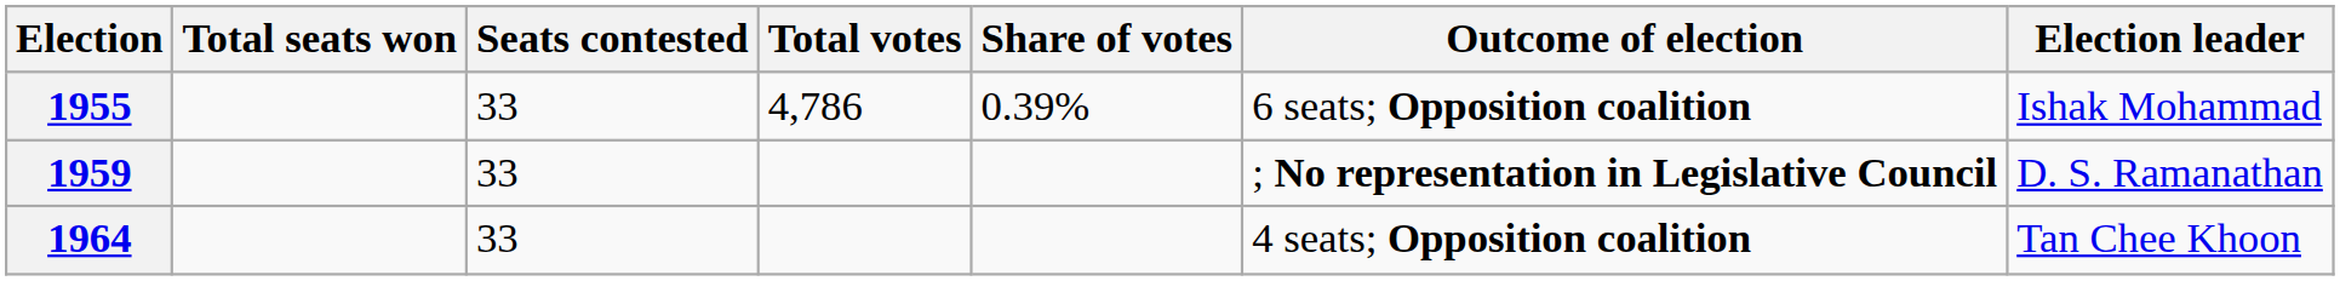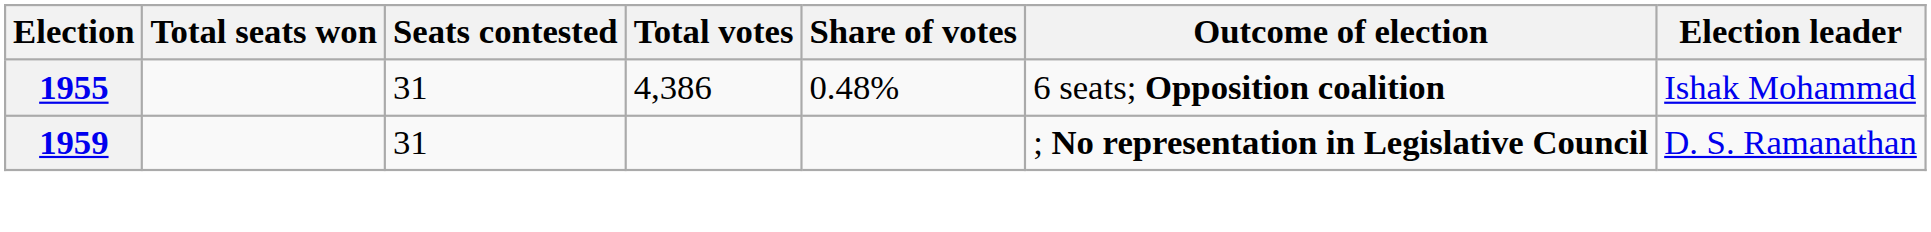1955 | Seats contested: 33 -> 31
1955 | Total votes: 4,786 -> 4,386
1955 | Share of votes: 0.39% -> 0.48%
1959 | Seats contested: 33 -> 31
- row: 1964 | 33 | 4 seats; Opposition coalition | Tan Chee Khoon
